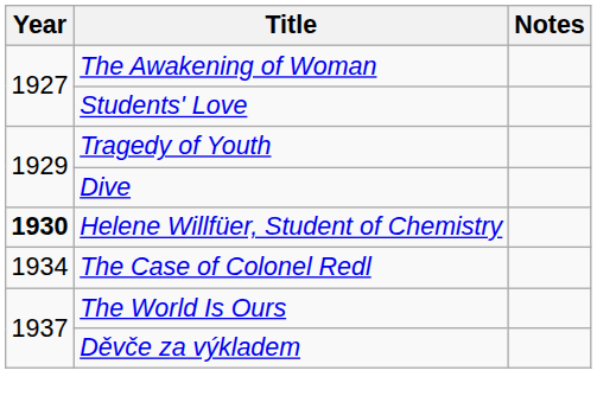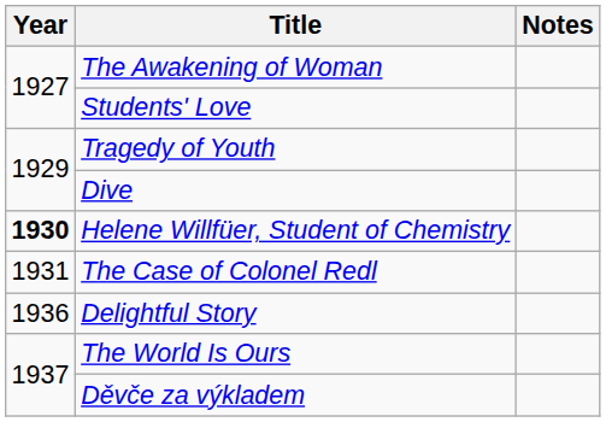The Case of Colonel Redl | Year: 1934 -> 1931
+ row: 1936 | Delightful Story
